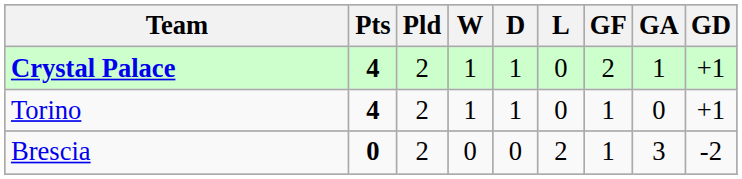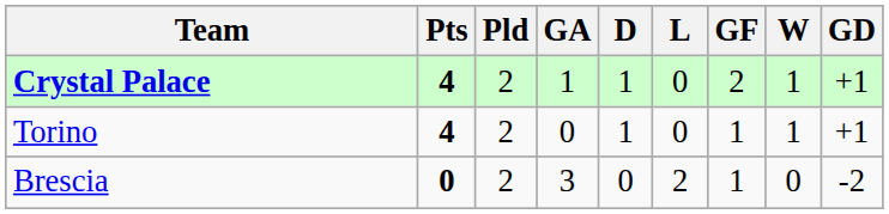columns swapped: W <-> GA
